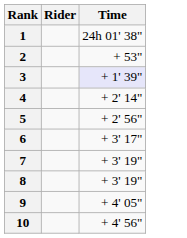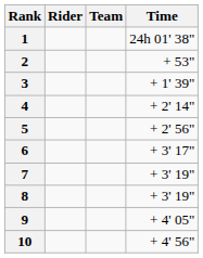+ column: Team
3 | Time: lavender background -> no background
